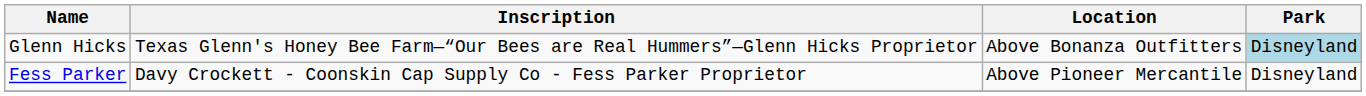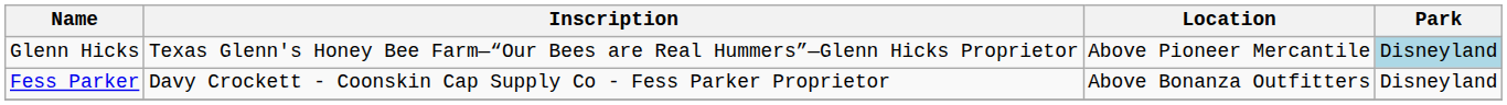Glenn Hicks | Location: Above Bonanza Outfitters -> Above Pioneer Mercantile
Fess Parker | Location: Above Pioneer Mercantile -> Above Bonanza Outfitters
